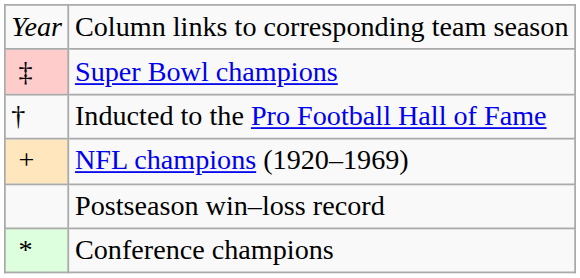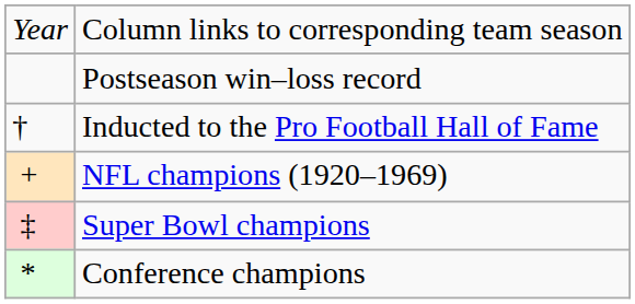rows swapped: Postseason win–loss record <-> Super Bowl champions
